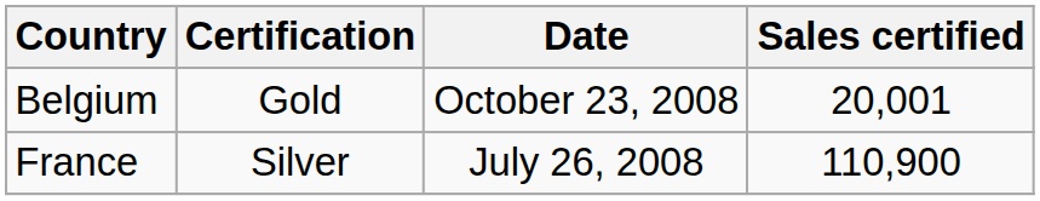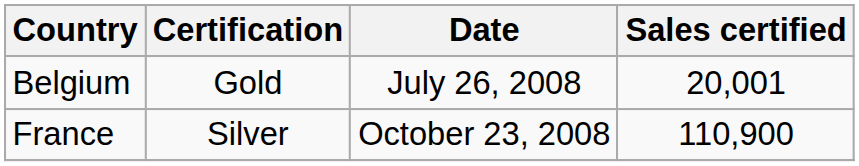Belgium | Date: October 23, 2008 -> July 26, 2008
France | Date: July 26, 2008 -> October 23, 2008
